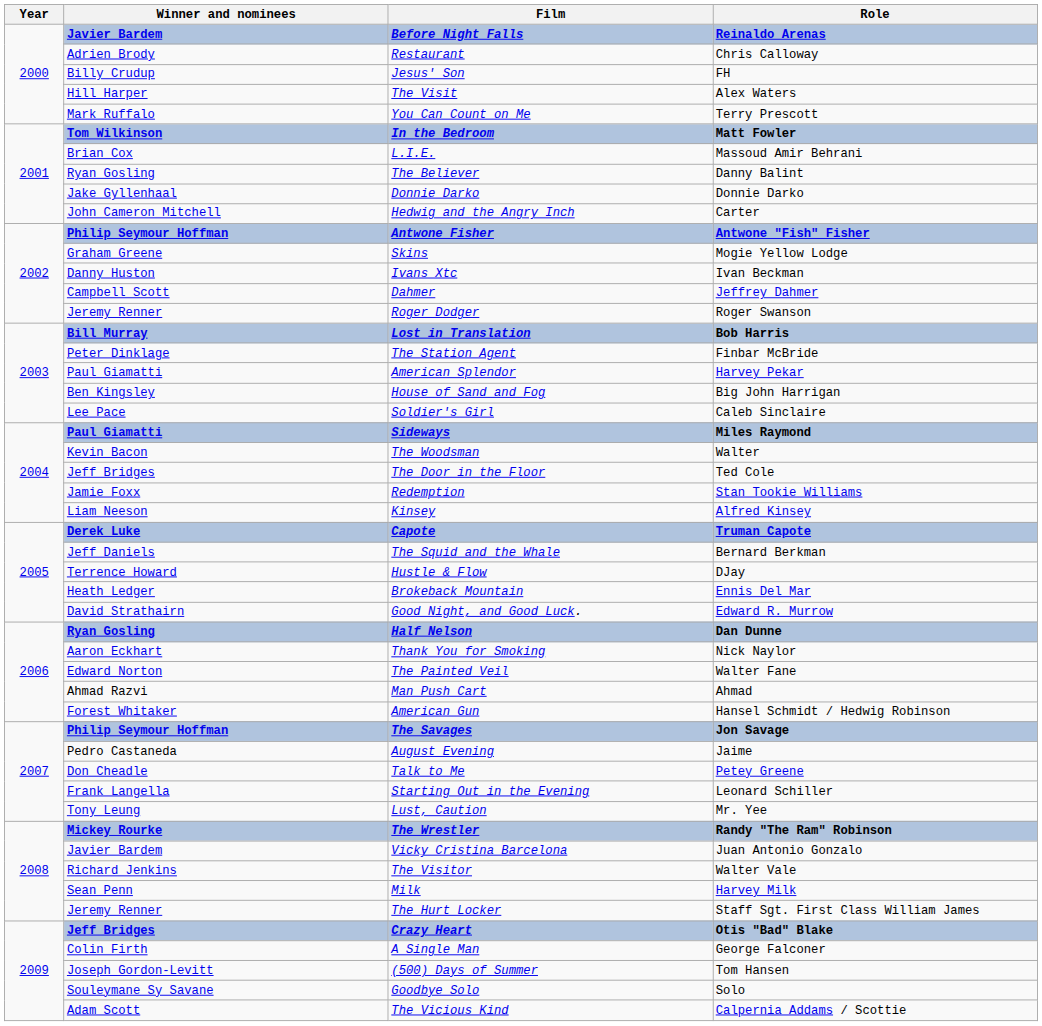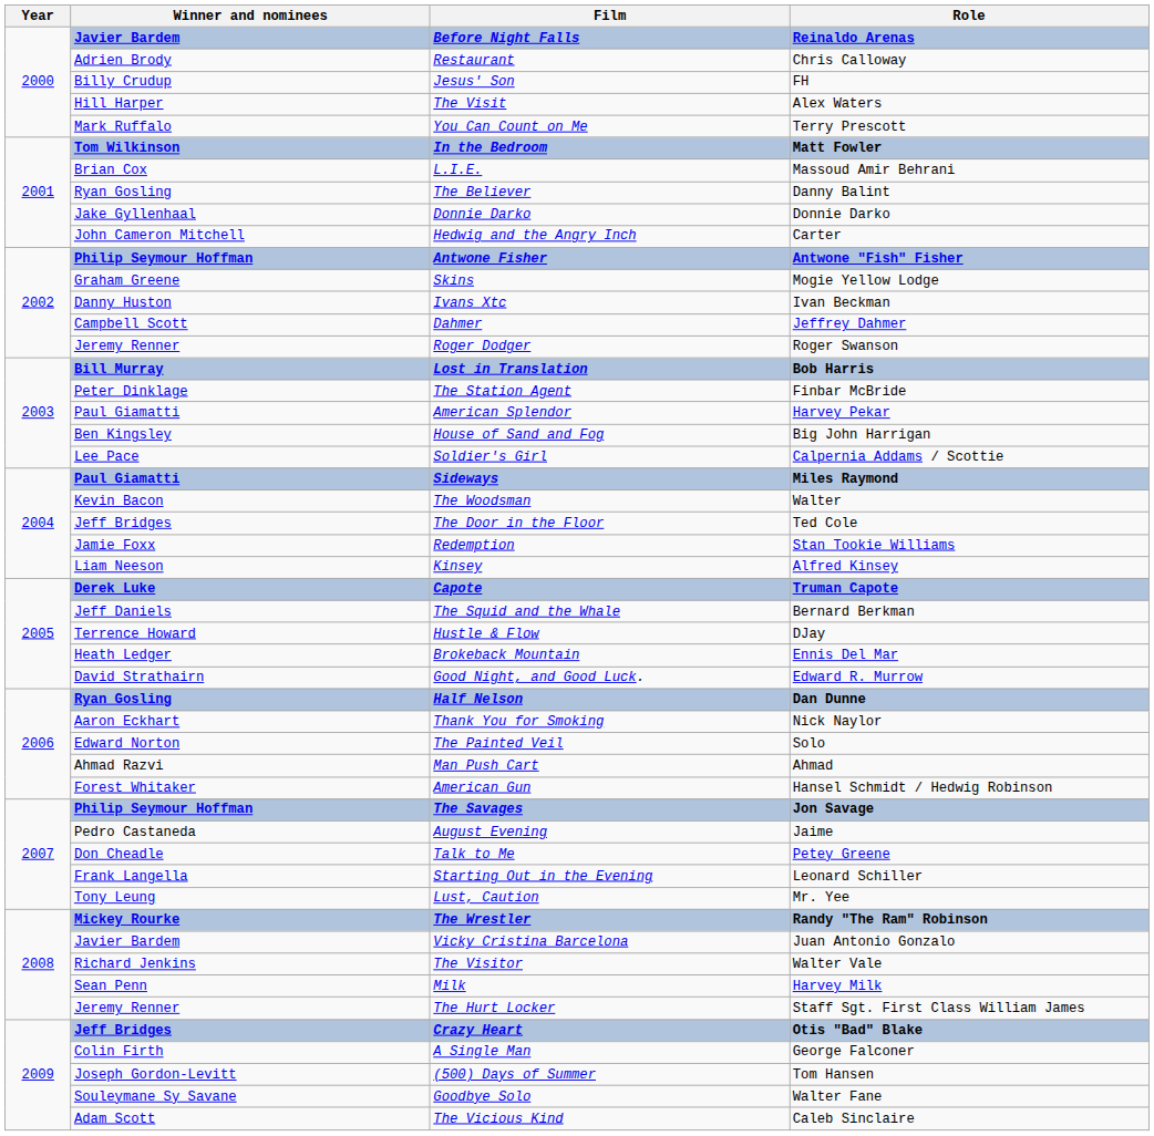Soldier's Girl | Role: Caleb Sinclaire -> Calpernia Addams / Scottie
The Painted Veil | Role: Walter Fane -> Solo
Goodbye Solo | Role: Solo -> Walter Fane
The Vicious Kind | Role: Calpernia Addams / Scottie -> Caleb Sinclaire
